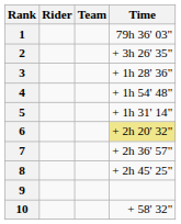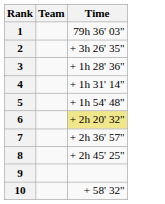- column: Rider
4 | Time: + 1h 54' 48" -> + 1h 31' 14"
5 | Time: + 1h 31' 14" -> + 1h 54' 48"
